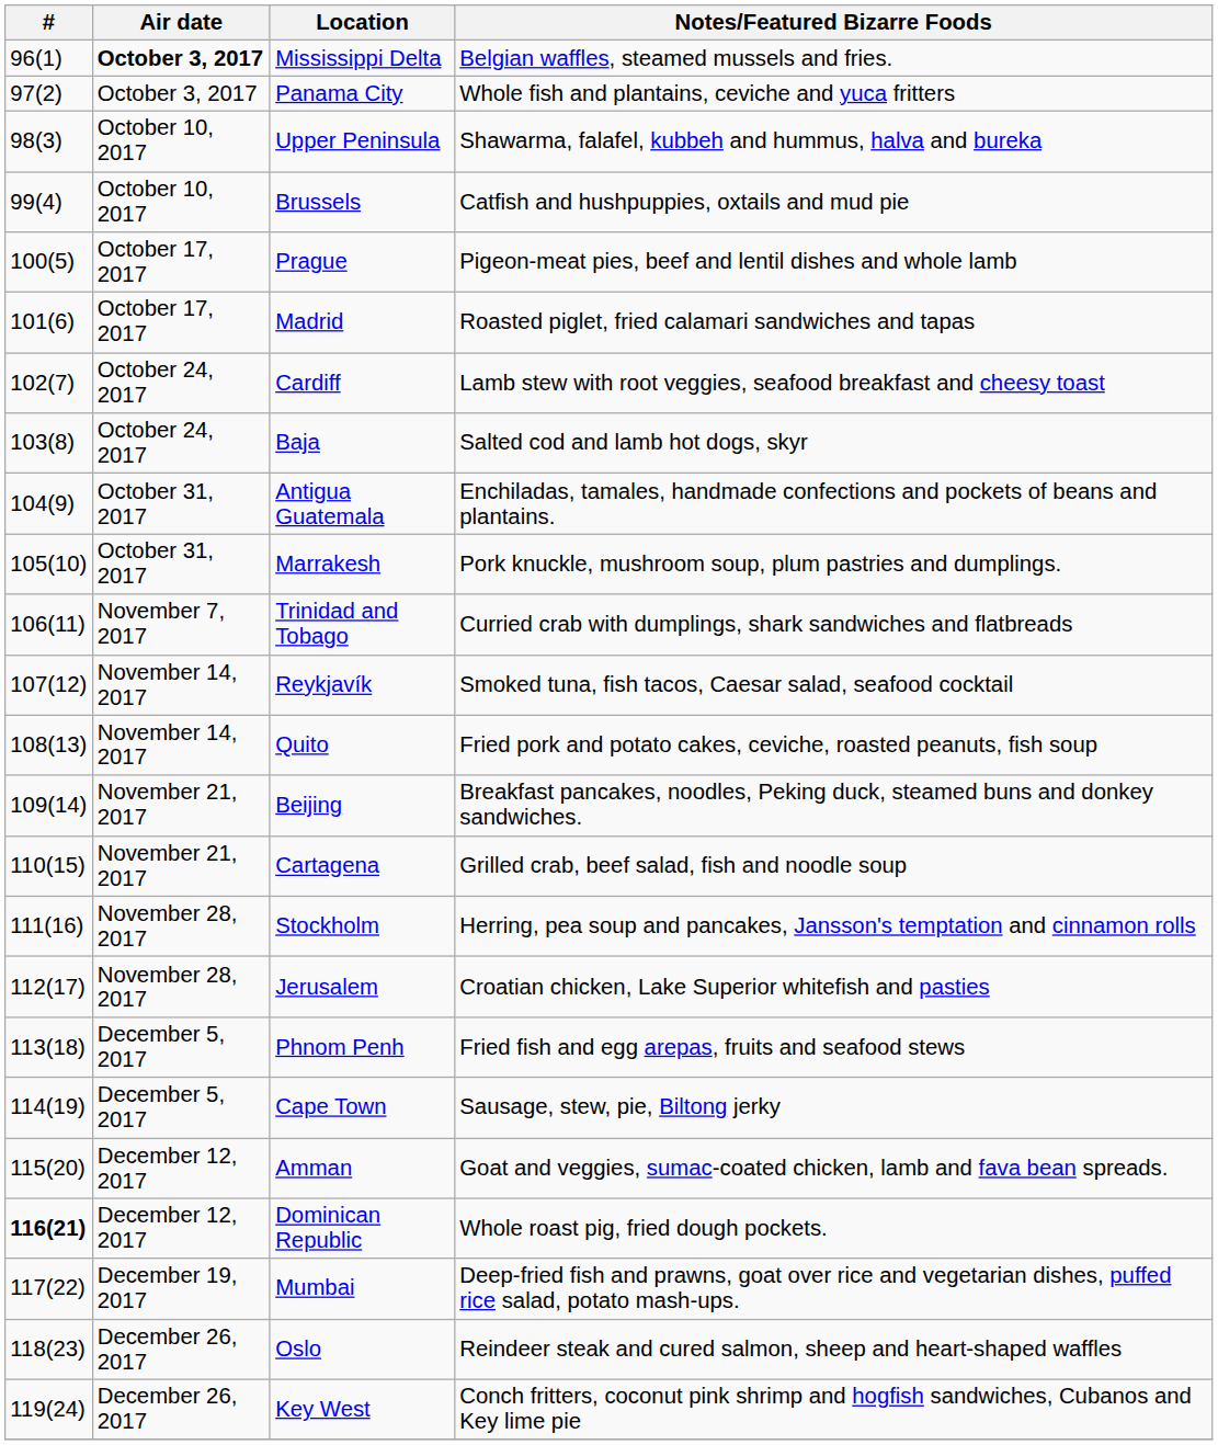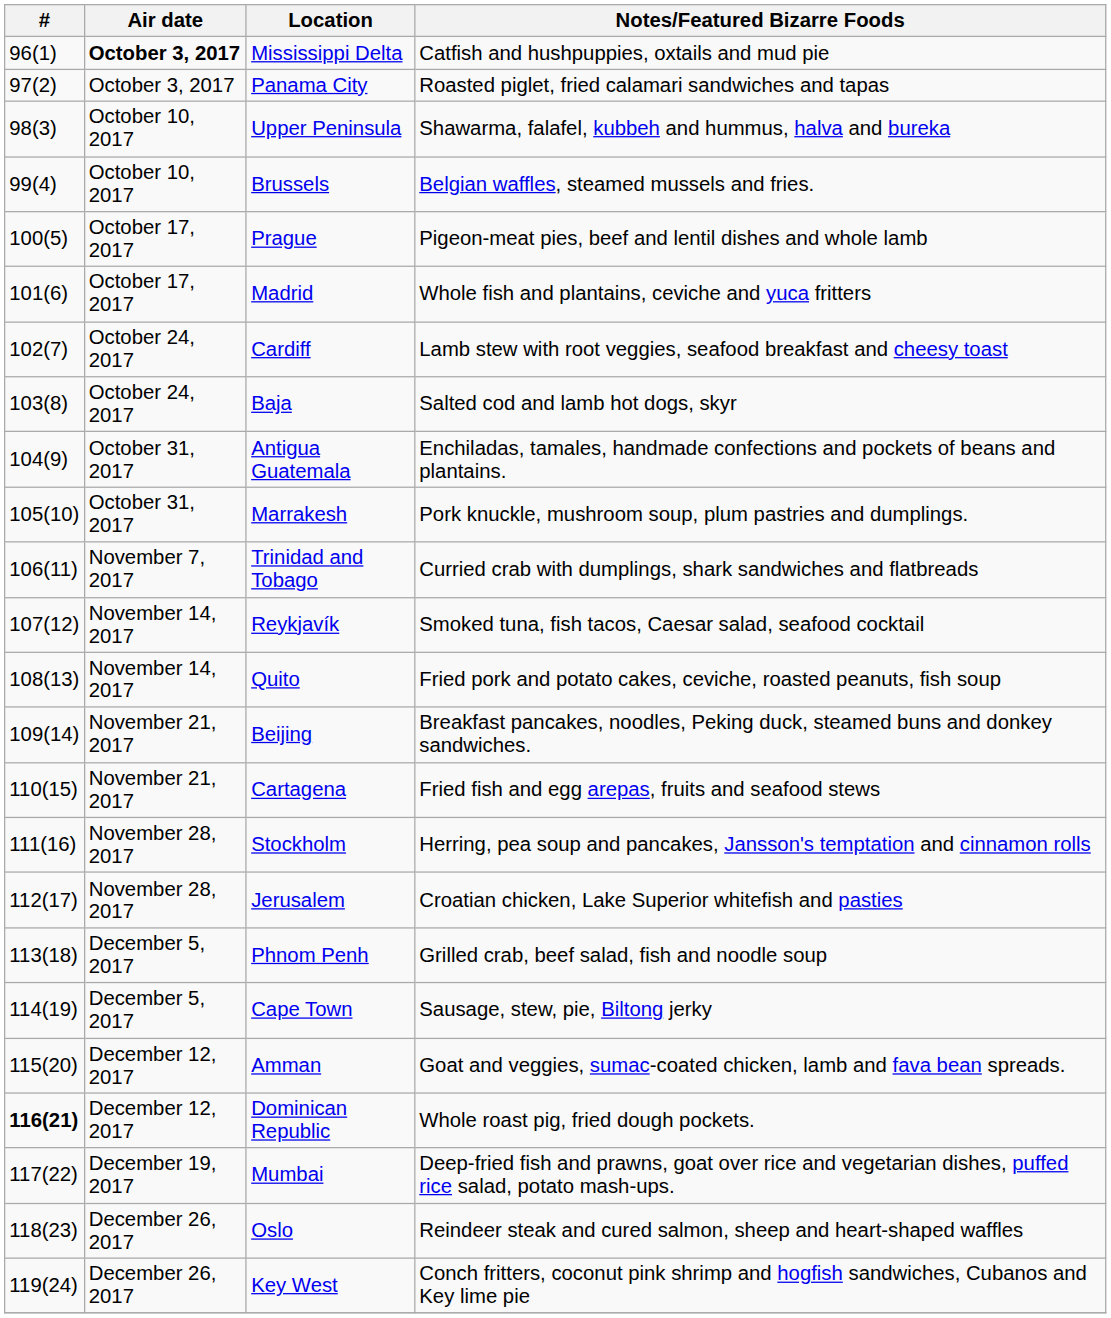Mississippi Delta | Notes/Featured Bizarre Foods: Belgian waffles, steamed mussels and fries. -> Catfish and hushpuppies, oxtails and mud pie
Panama City | Notes/Featured Bizarre Foods: Whole fish and plantains, ceviche and yuca fritters -> Roasted piglet, fried calamari sandwiches and tapas
Brussels | Notes/Featured Bizarre Foods: Catfish and hushpuppies, oxtails and mud pie -> Belgian waffles, steamed mussels and fries.
Madrid | Notes/Featured Bizarre Foods: Roasted piglet, fried calamari sandwiches and tapas -> Whole fish and plantains, ceviche and yuca fritters
Cartagena | Notes/Featured Bizarre Foods: Grilled crab, beef salad, fish and noodle soup -> Fried fish and egg arepas, fruits and seafood stews
Phnom Penh | Notes/Featured Bizarre Foods: Fried fish and egg arepas, fruits and seafood stews -> Grilled crab, beef salad, fish and noodle soup
